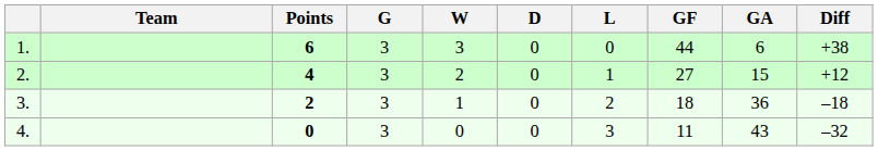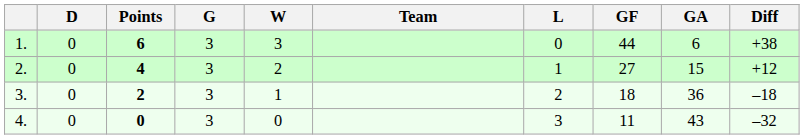columns swapped: Team <-> D
